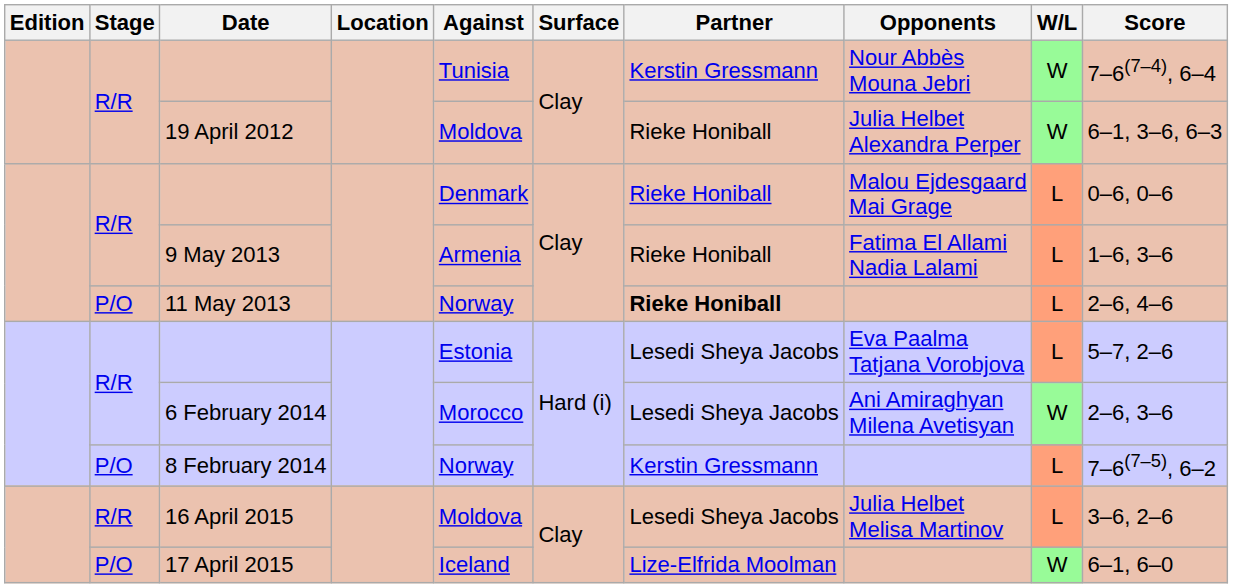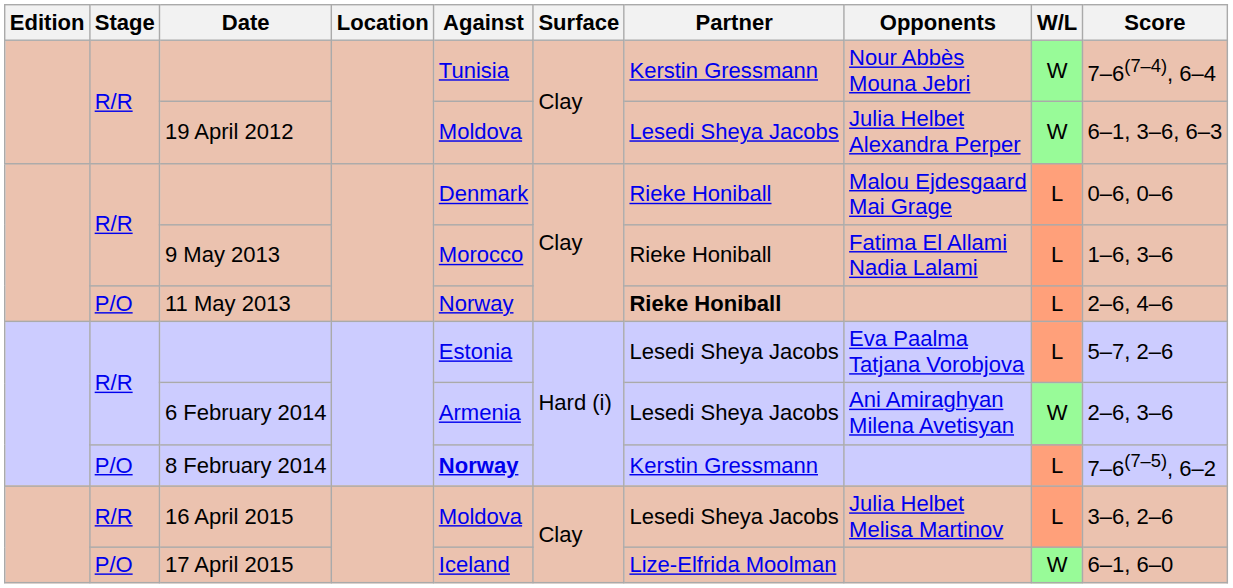19 April 2012 | Partner: Rieke Honiball -> Lesedi Sheya Jacobs
9 May 2013 | Against: Armenia -> Morocco
6 February 2014 | Against: Morocco -> Armenia
8 February 2014 | Against: normal -> bold
